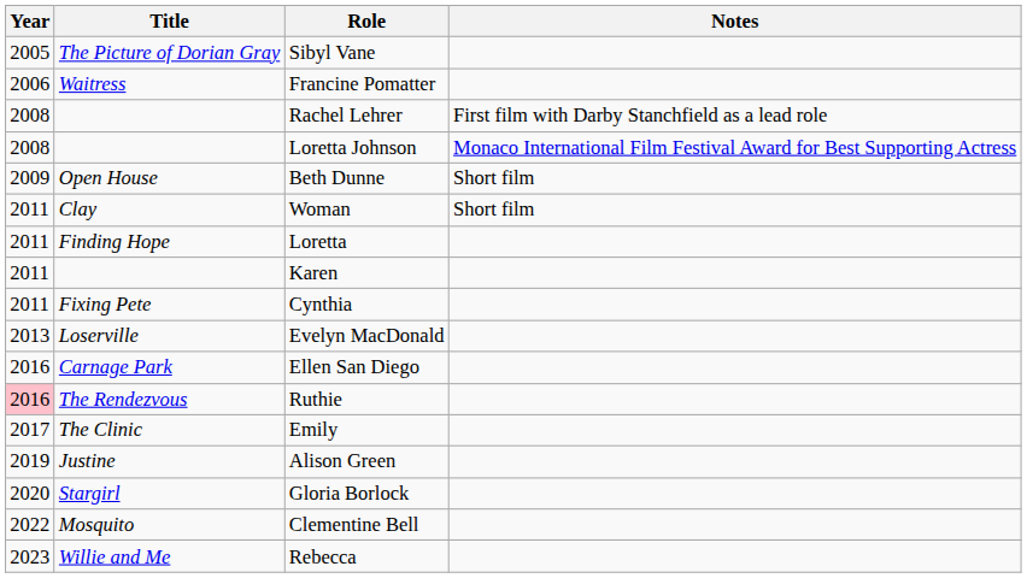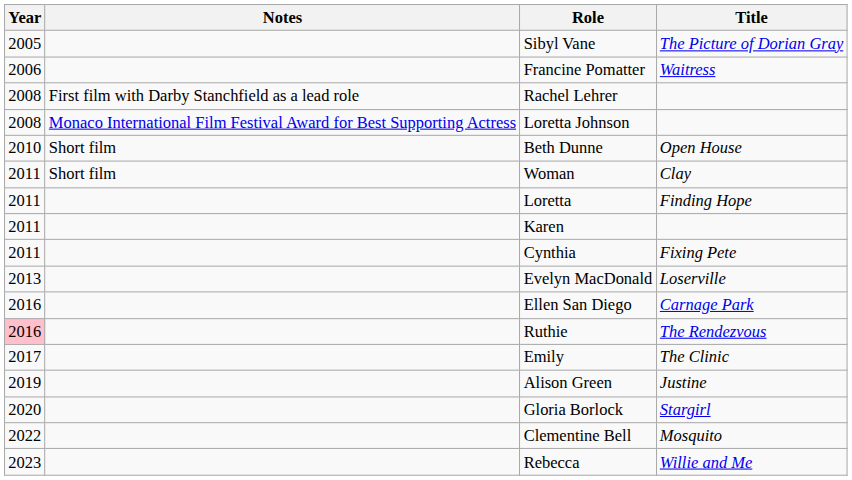columns swapped: Title <-> Notes
Beth Dunne | Year: 2009 -> 2010
